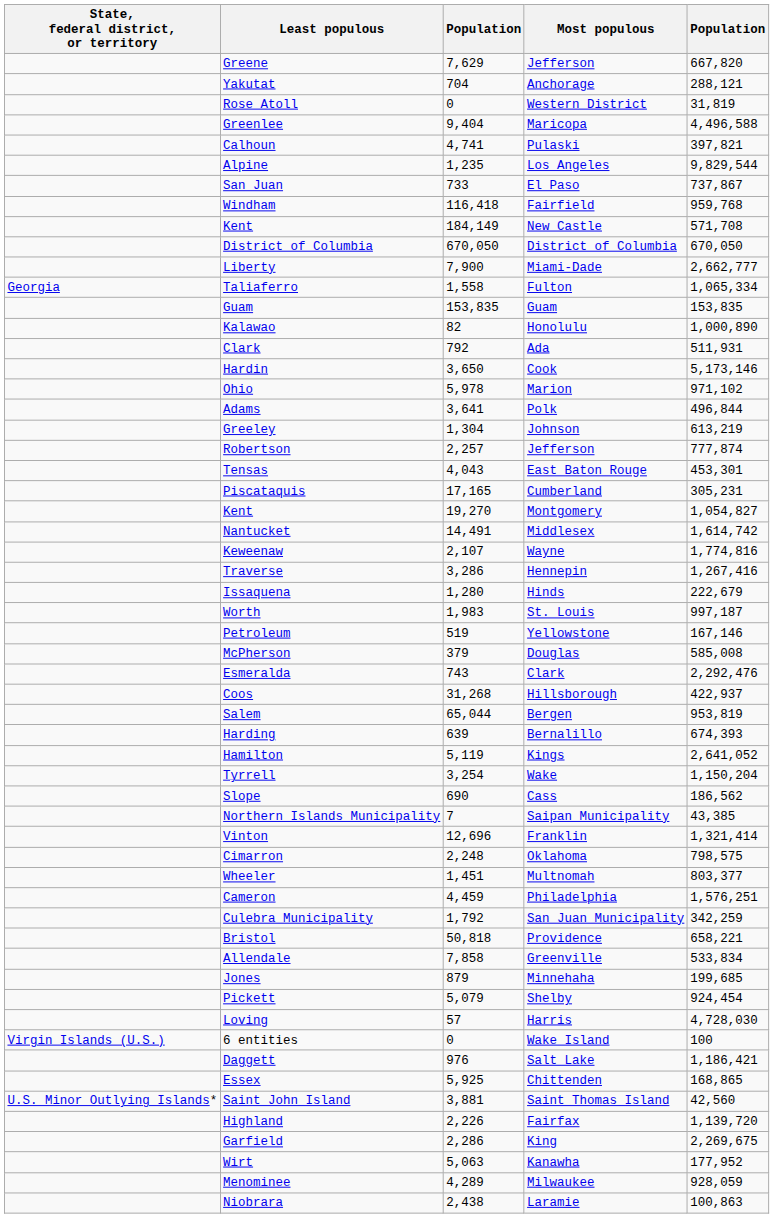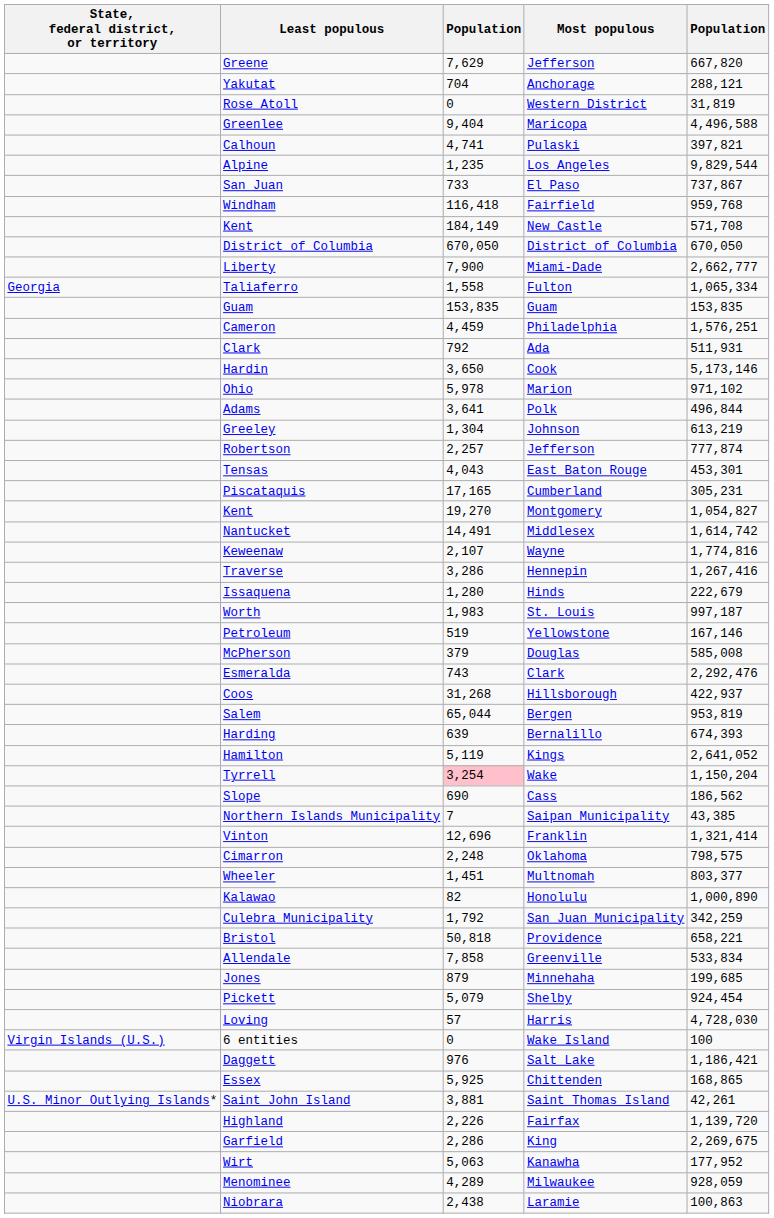rows swapped: Kalawao <-> Cameron
Tyrrell | column 3: no background -> pink background
Saint John Island | column 5: 42,560 -> 42,261
